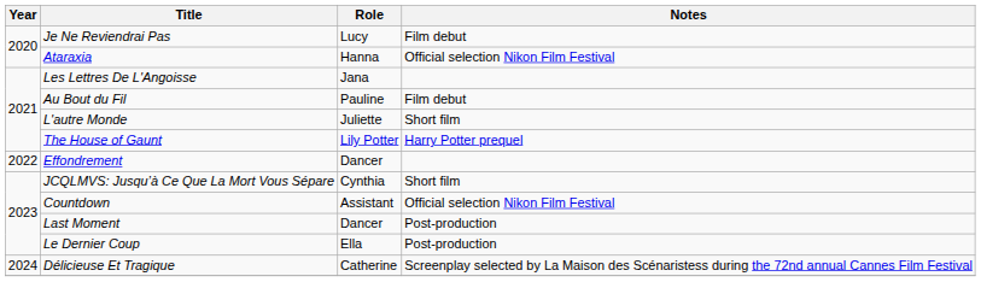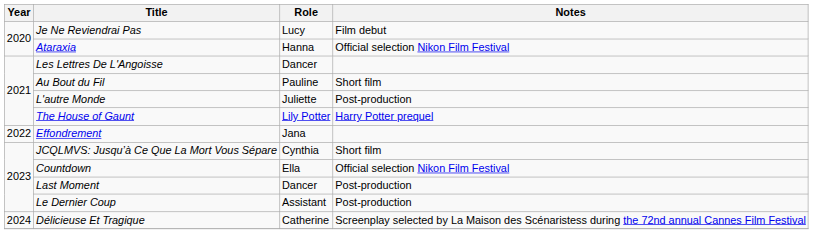Les Lettres De L'Angoisse | Role: Jana -> Dancer
Au Bout du Fil | Notes: Film debut -> Short film
L'autre Monde | Notes: Short film -> Post-production
Effondrement | Role: Dancer -> Jana
Countdown | Role: Аssistant -> Ella
Le Dernier Coup | Role: Ella -> Аssistant
